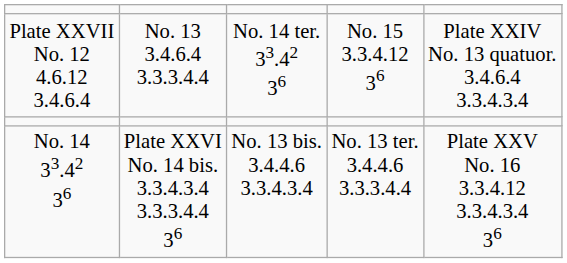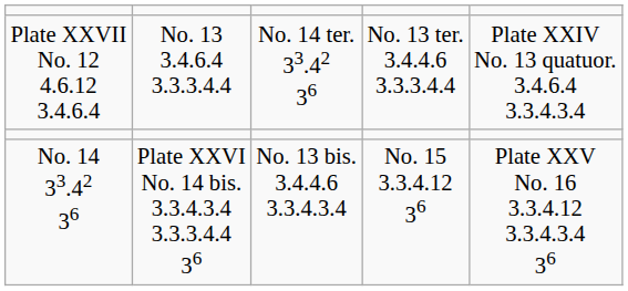Plate XXVII No. 12 4.6.12 3.4.6.4 | column 4: No. 15 3.3.4.12 36 -> No. 13 ter. 3.4.4.6 3.3.3.4.4
No. 14 33.42 36 | column 4: No. 13 ter. 3.4.4.6 3.3.3.4.4 -> No. 15 3.3.4.12 36
